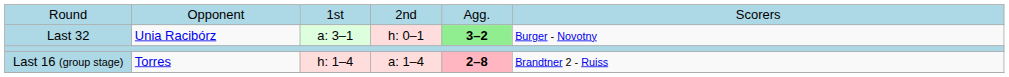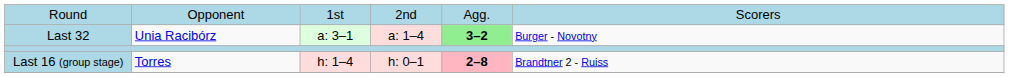Last 32 | column 4: h: 0–1 -> a: 1–4
Last 16 (group stage) | column 4: a: 1–4 -> h: 0–1
